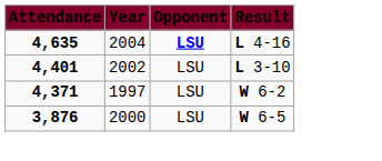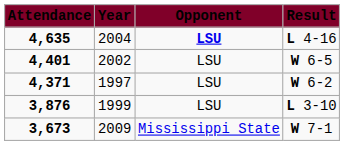4,401 | Result: L 3-10 -> W 6-5
3,876 | Year: 2000 -> 1999
3,876 | Result: W 6-5 -> L 3-10
+ row: 3,673 | 2009 | Mississippi State | W 7-1
